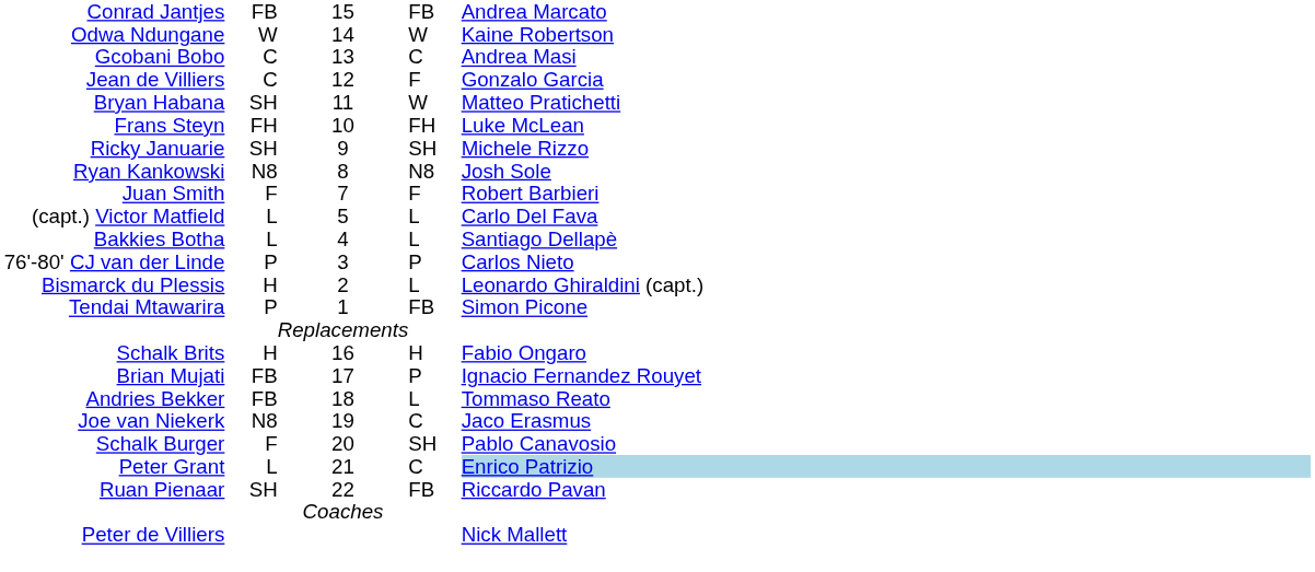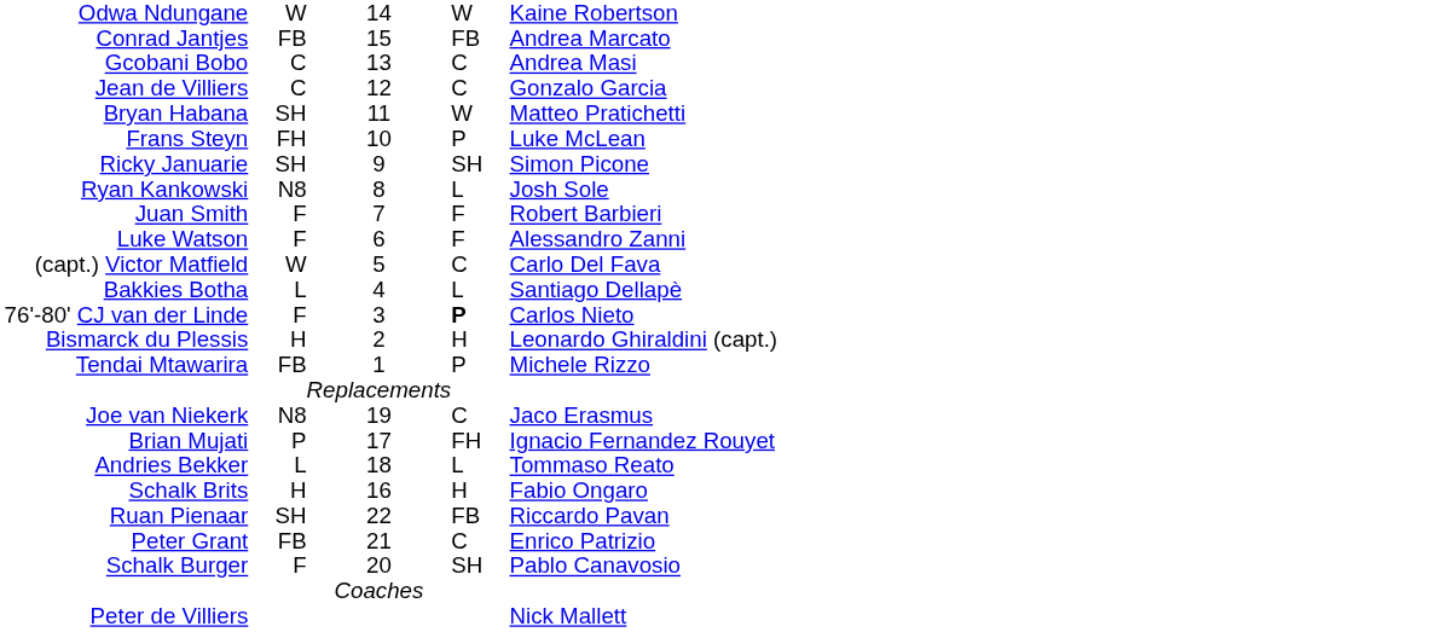rows swapped: Conrad Jantjes <-> Odwa Ndungane
Jean de Villiers | column 4: F -> C
Frans Steyn | column 4: FH -> P
Ricky Januarie | column 5: Michele Rizzo -> Simon Picone
Ryan Kankowski | column 4: N8 -> L
+ row: Luke Watson | F | 6 | F | Alessandro Zanni
(capt.) Victor Matfield | column 2: L -> W
(capt.) Victor Matfield | column 4: L -> C
76'-80' CJ van der Linde | column 2: P -> F
76'-80' CJ van der Linde | column 4: normal -> bold
Bismarck du Plessis | column 4: L -> H
Tendai Mtawarira | column 2: P -> FB
Tendai Mtawarira | column 4: FB -> P
Tendai Mtawarira | column 5: Simon Picone -> Michele Rizzo
rows swapped: Schalk Brits <-> Joe van Niekerk
Brian Mujati | column 2: FB -> P
Brian Mujati | column 4: P -> FH
Andries Bekker | column 2: FB -> L
rows swapped: Schalk Burger <-> Ruan Pienaar
Peter Grant | column 2: L -> FB
Peter Grant | column 5: lightblue background -> no background
